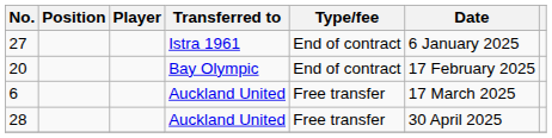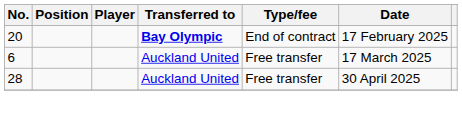- row: 27 | Istra 1961 | End of contract | 6 January 2025
20 | Transferred to: normal -> bold
